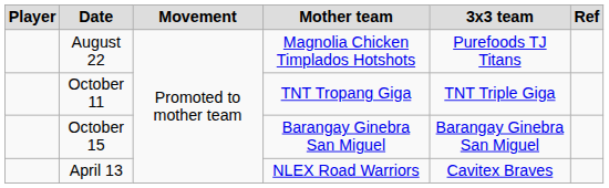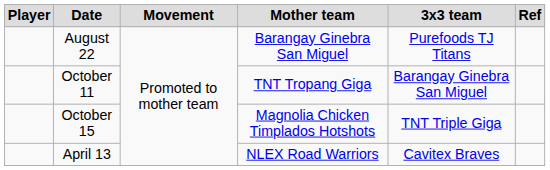August 22 | Mother team: Magnolia Chicken Timplados Hotshots -> Barangay Ginebra San Miguel
October 11 | 3x3 team: TNT Triple Giga -> Barangay Ginebra San Miguel
October 15 | Mother team: Barangay Ginebra San Miguel -> Magnolia Chicken Timplados Hotshots
October 15 | 3x3 team: Barangay Ginebra San Miguel -> TNT Triple Giga
